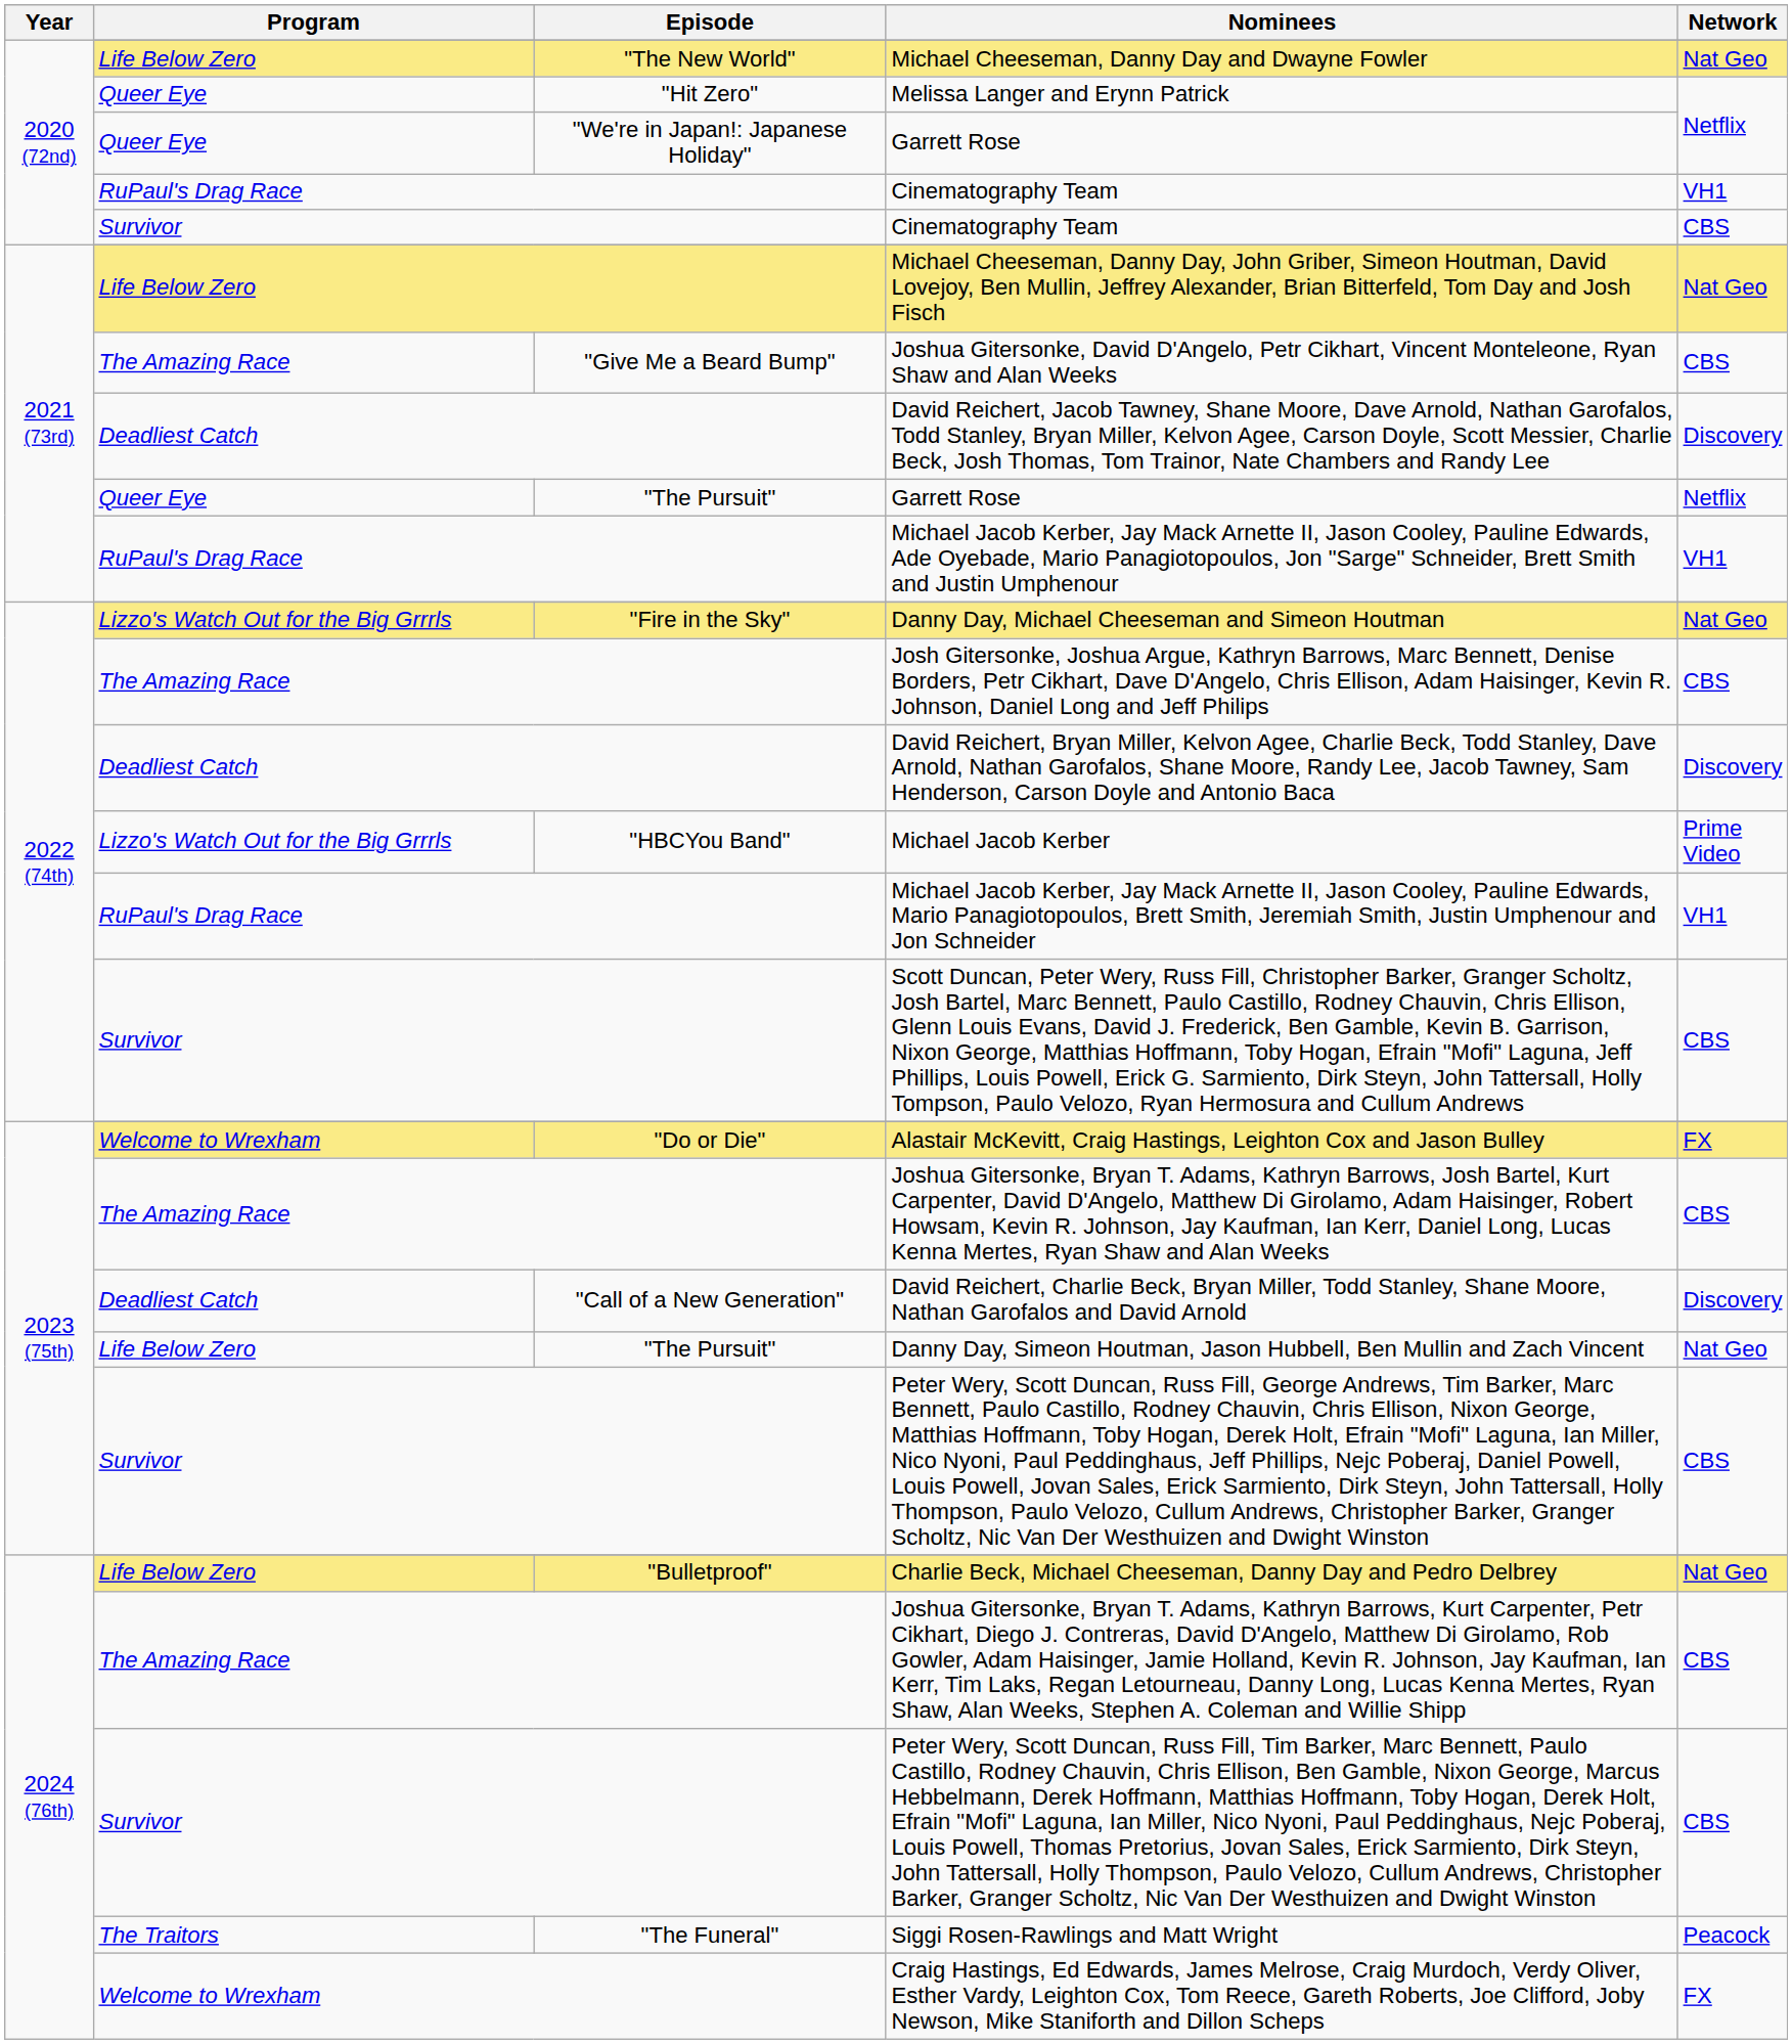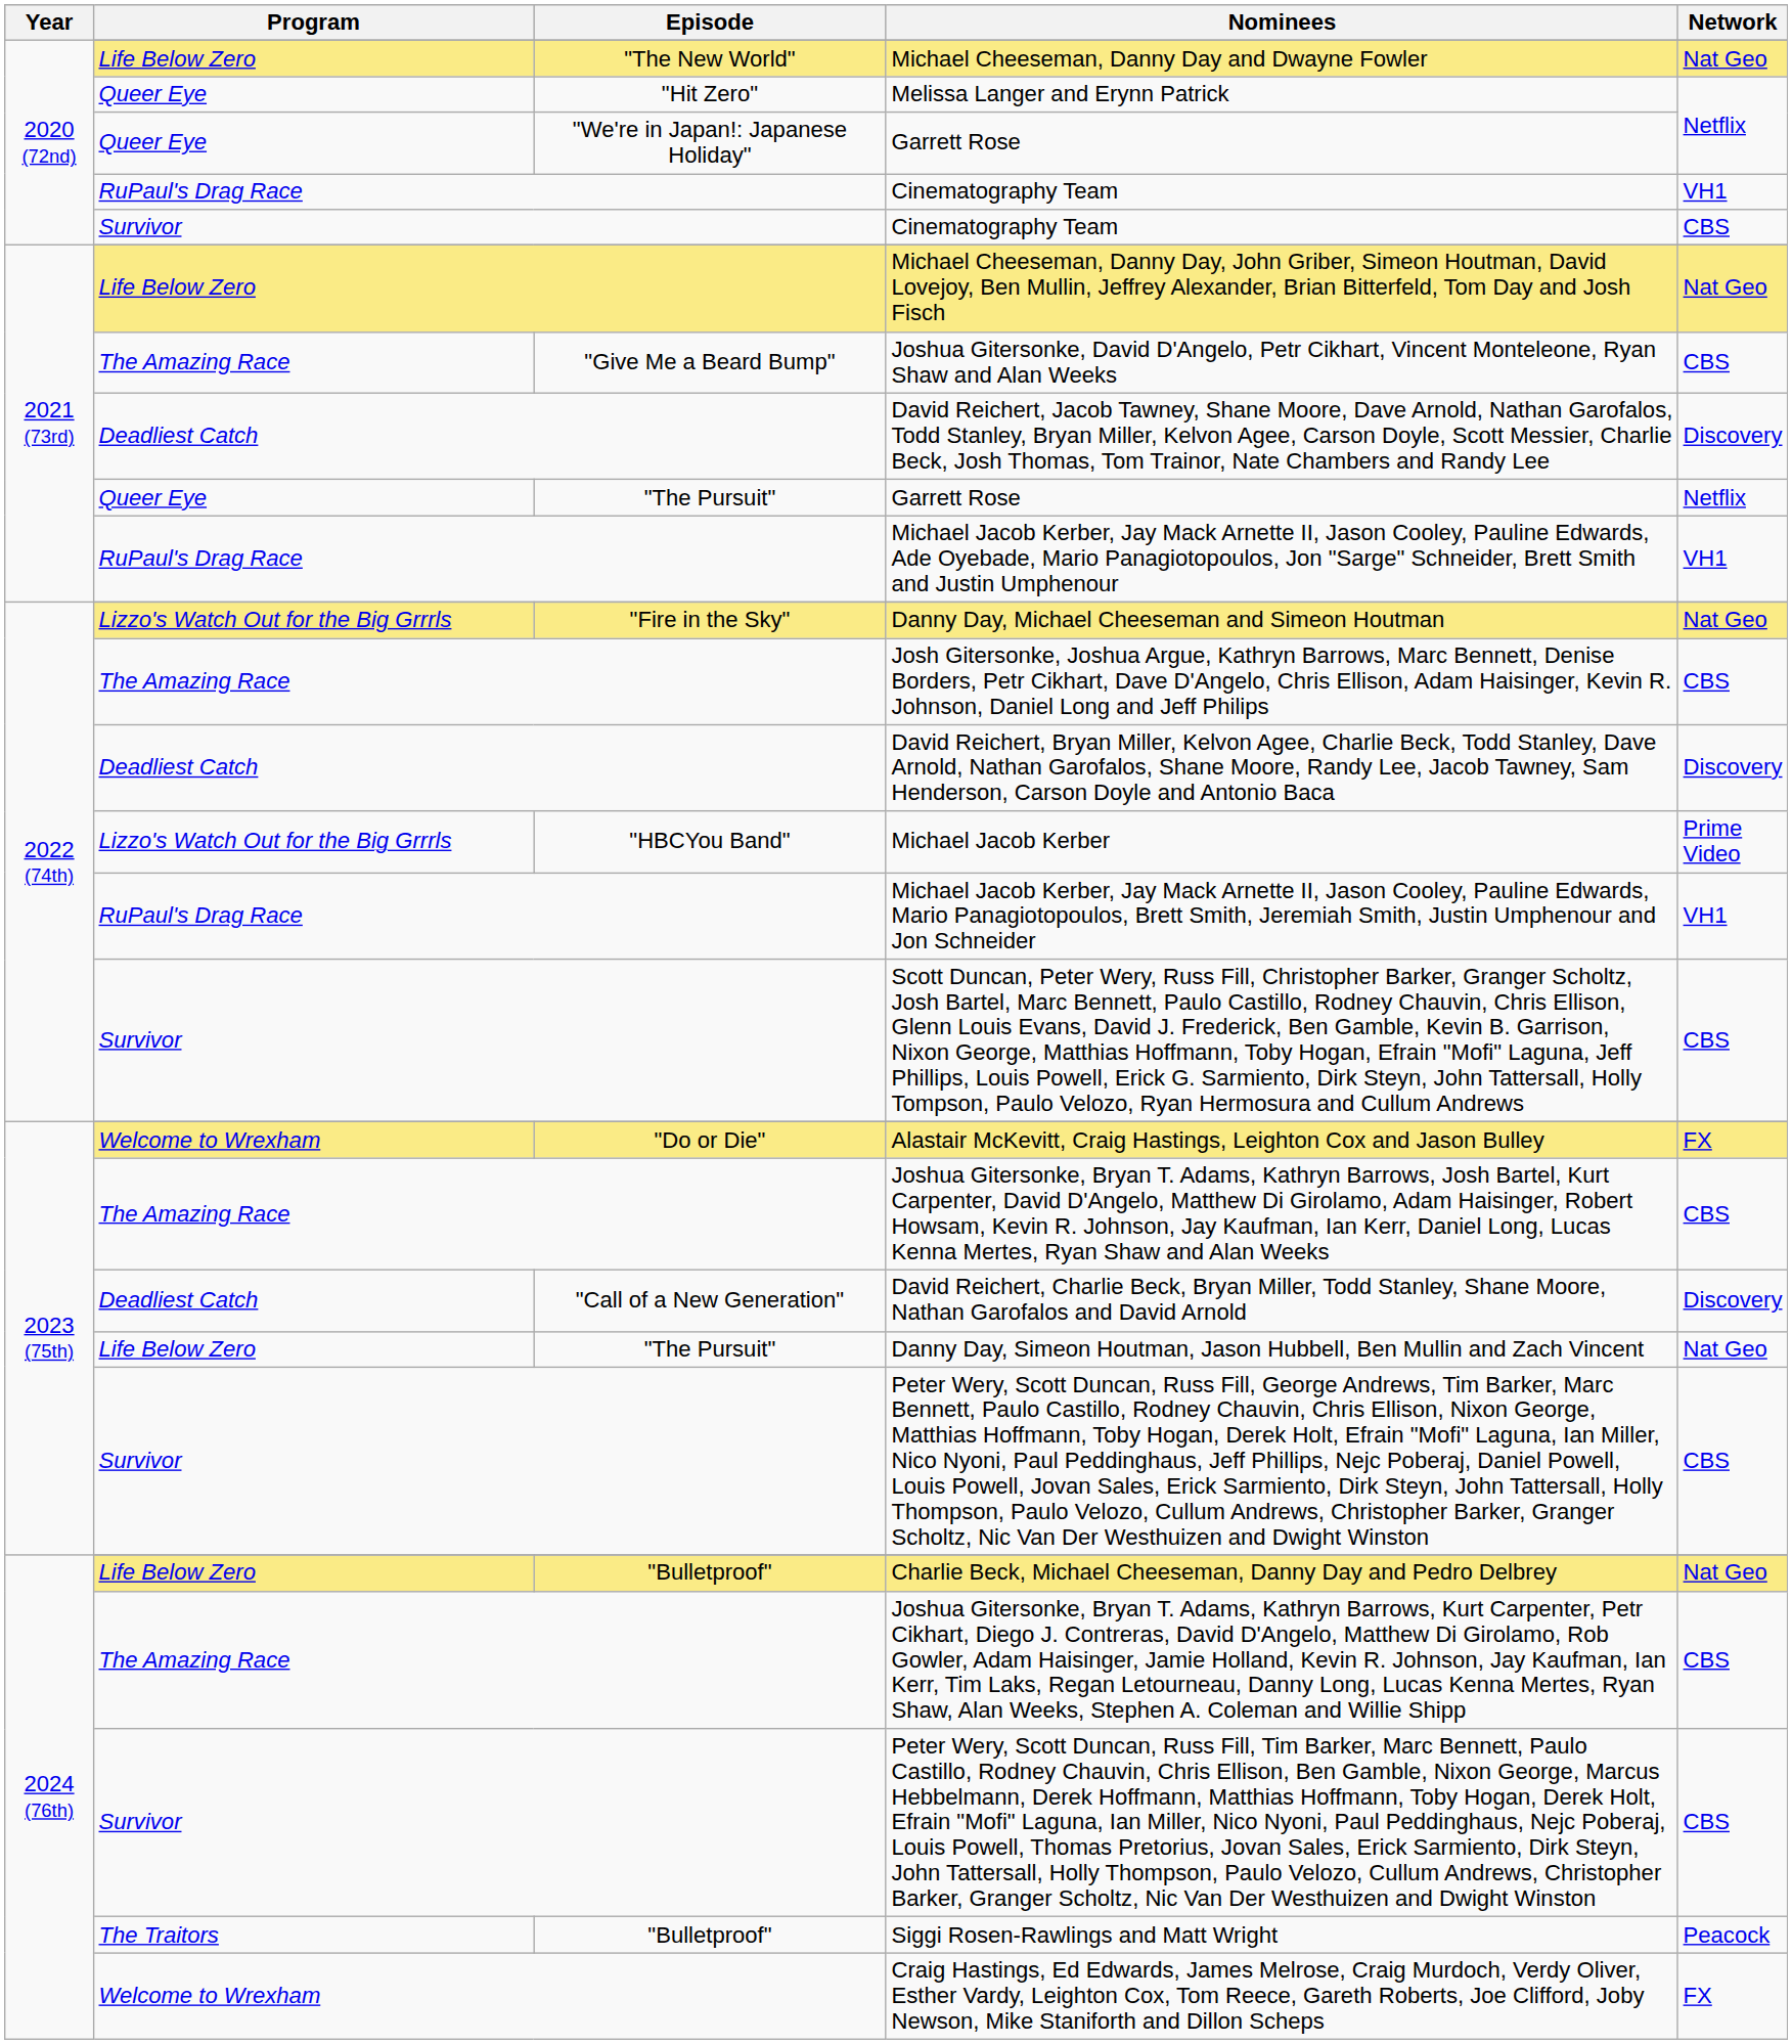Siggi Rosen-Rawlings and Matt Wright | Episode: "The Funeral" -> "Bulletproof"
